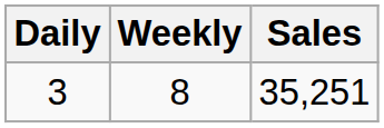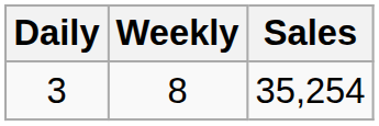3 | Sales: 35,251 -> 35,254
